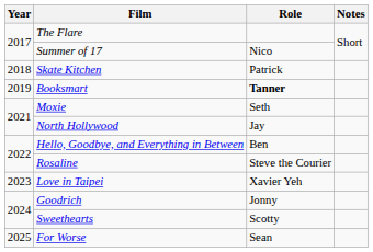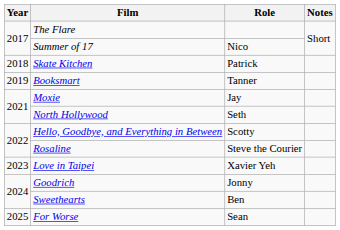Booksmart | Role: bold -> normal
Moxie | Role: Seth -> Jay
North Hollywood | Role: Jay -> Seth
Hello, Goodbye, and Everything in Between | Role: Ben -> Scotty
Sweethearts | Role: Scotty -> Ben
